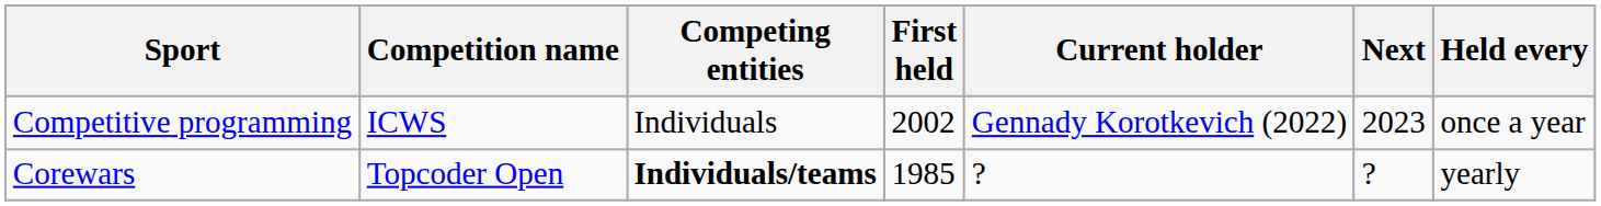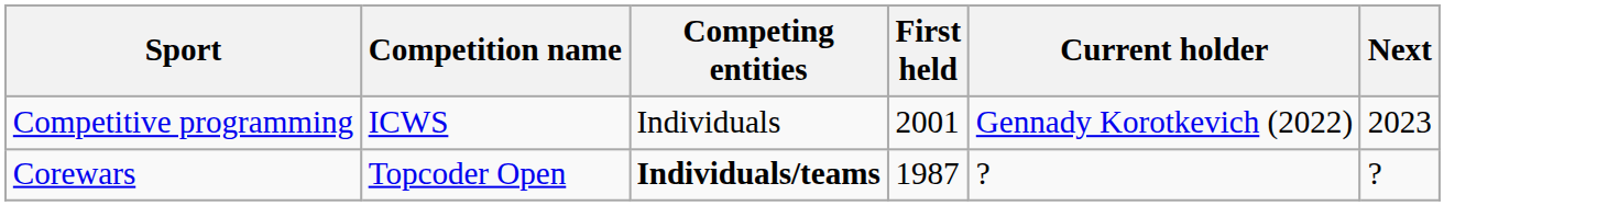- column: Held every | once a year | yearly
Competitive programming | First held: 2002 -> 2001
Corewars | First held: 1985 -> 1987
